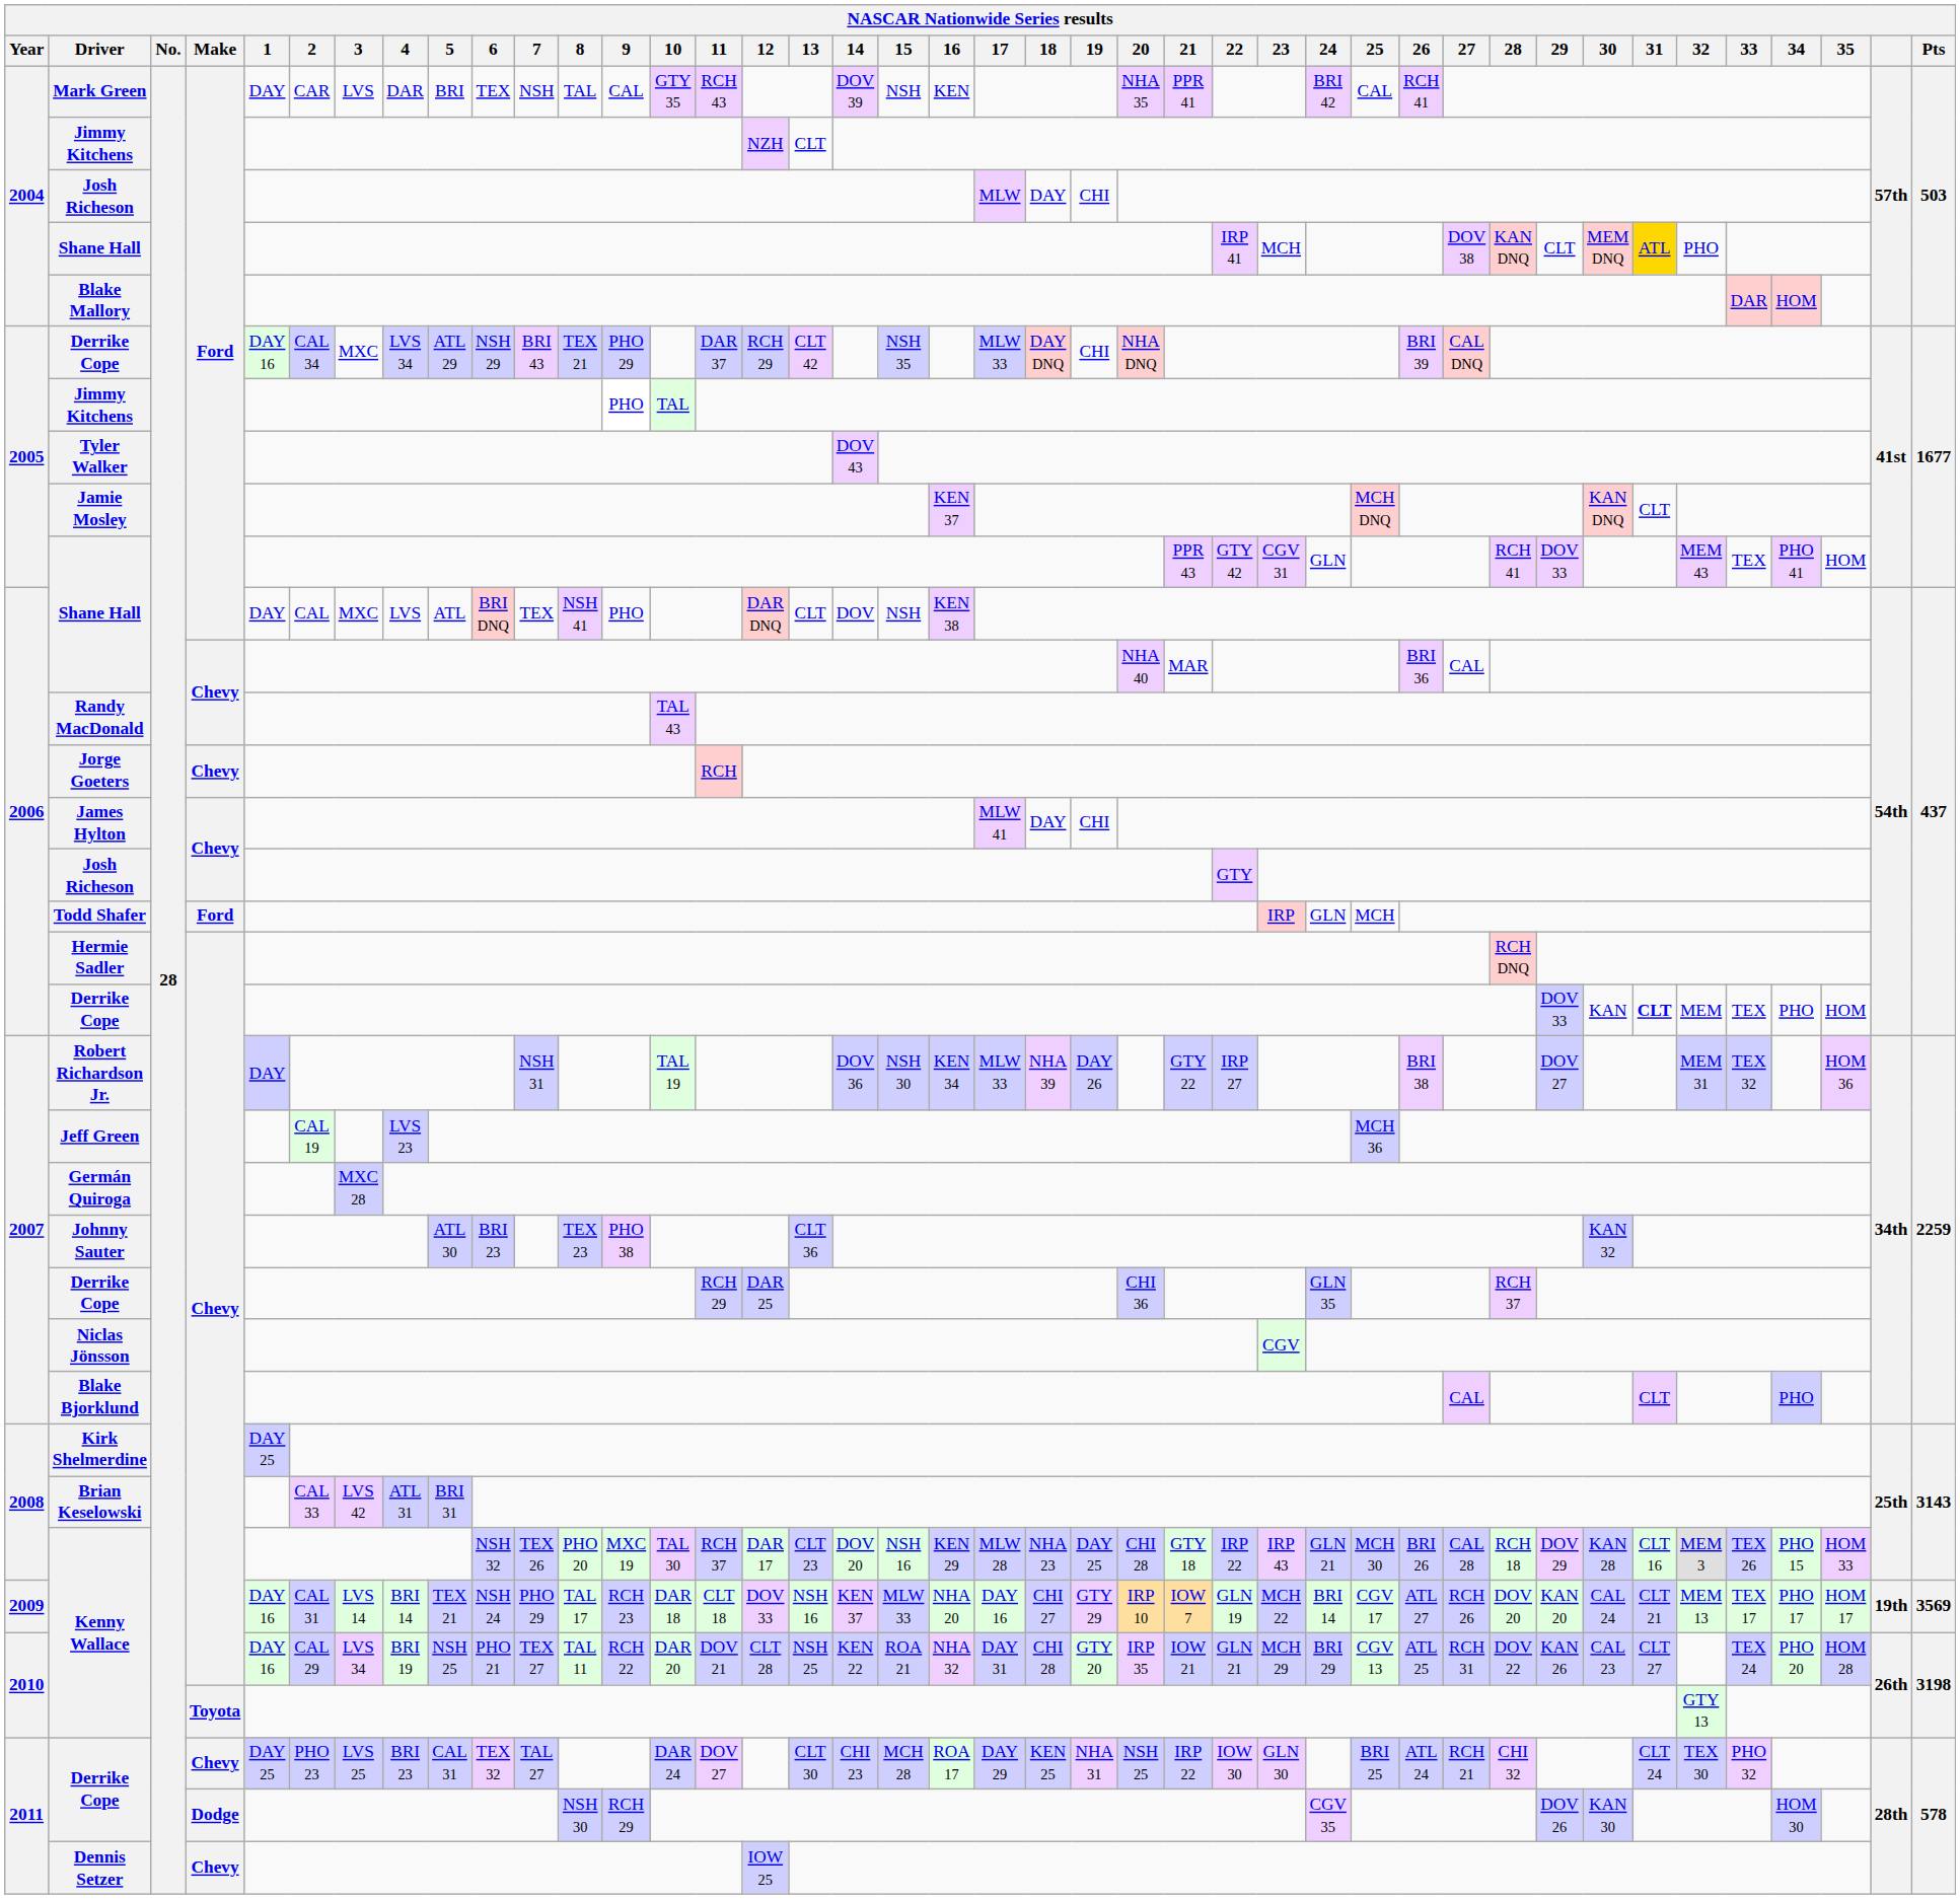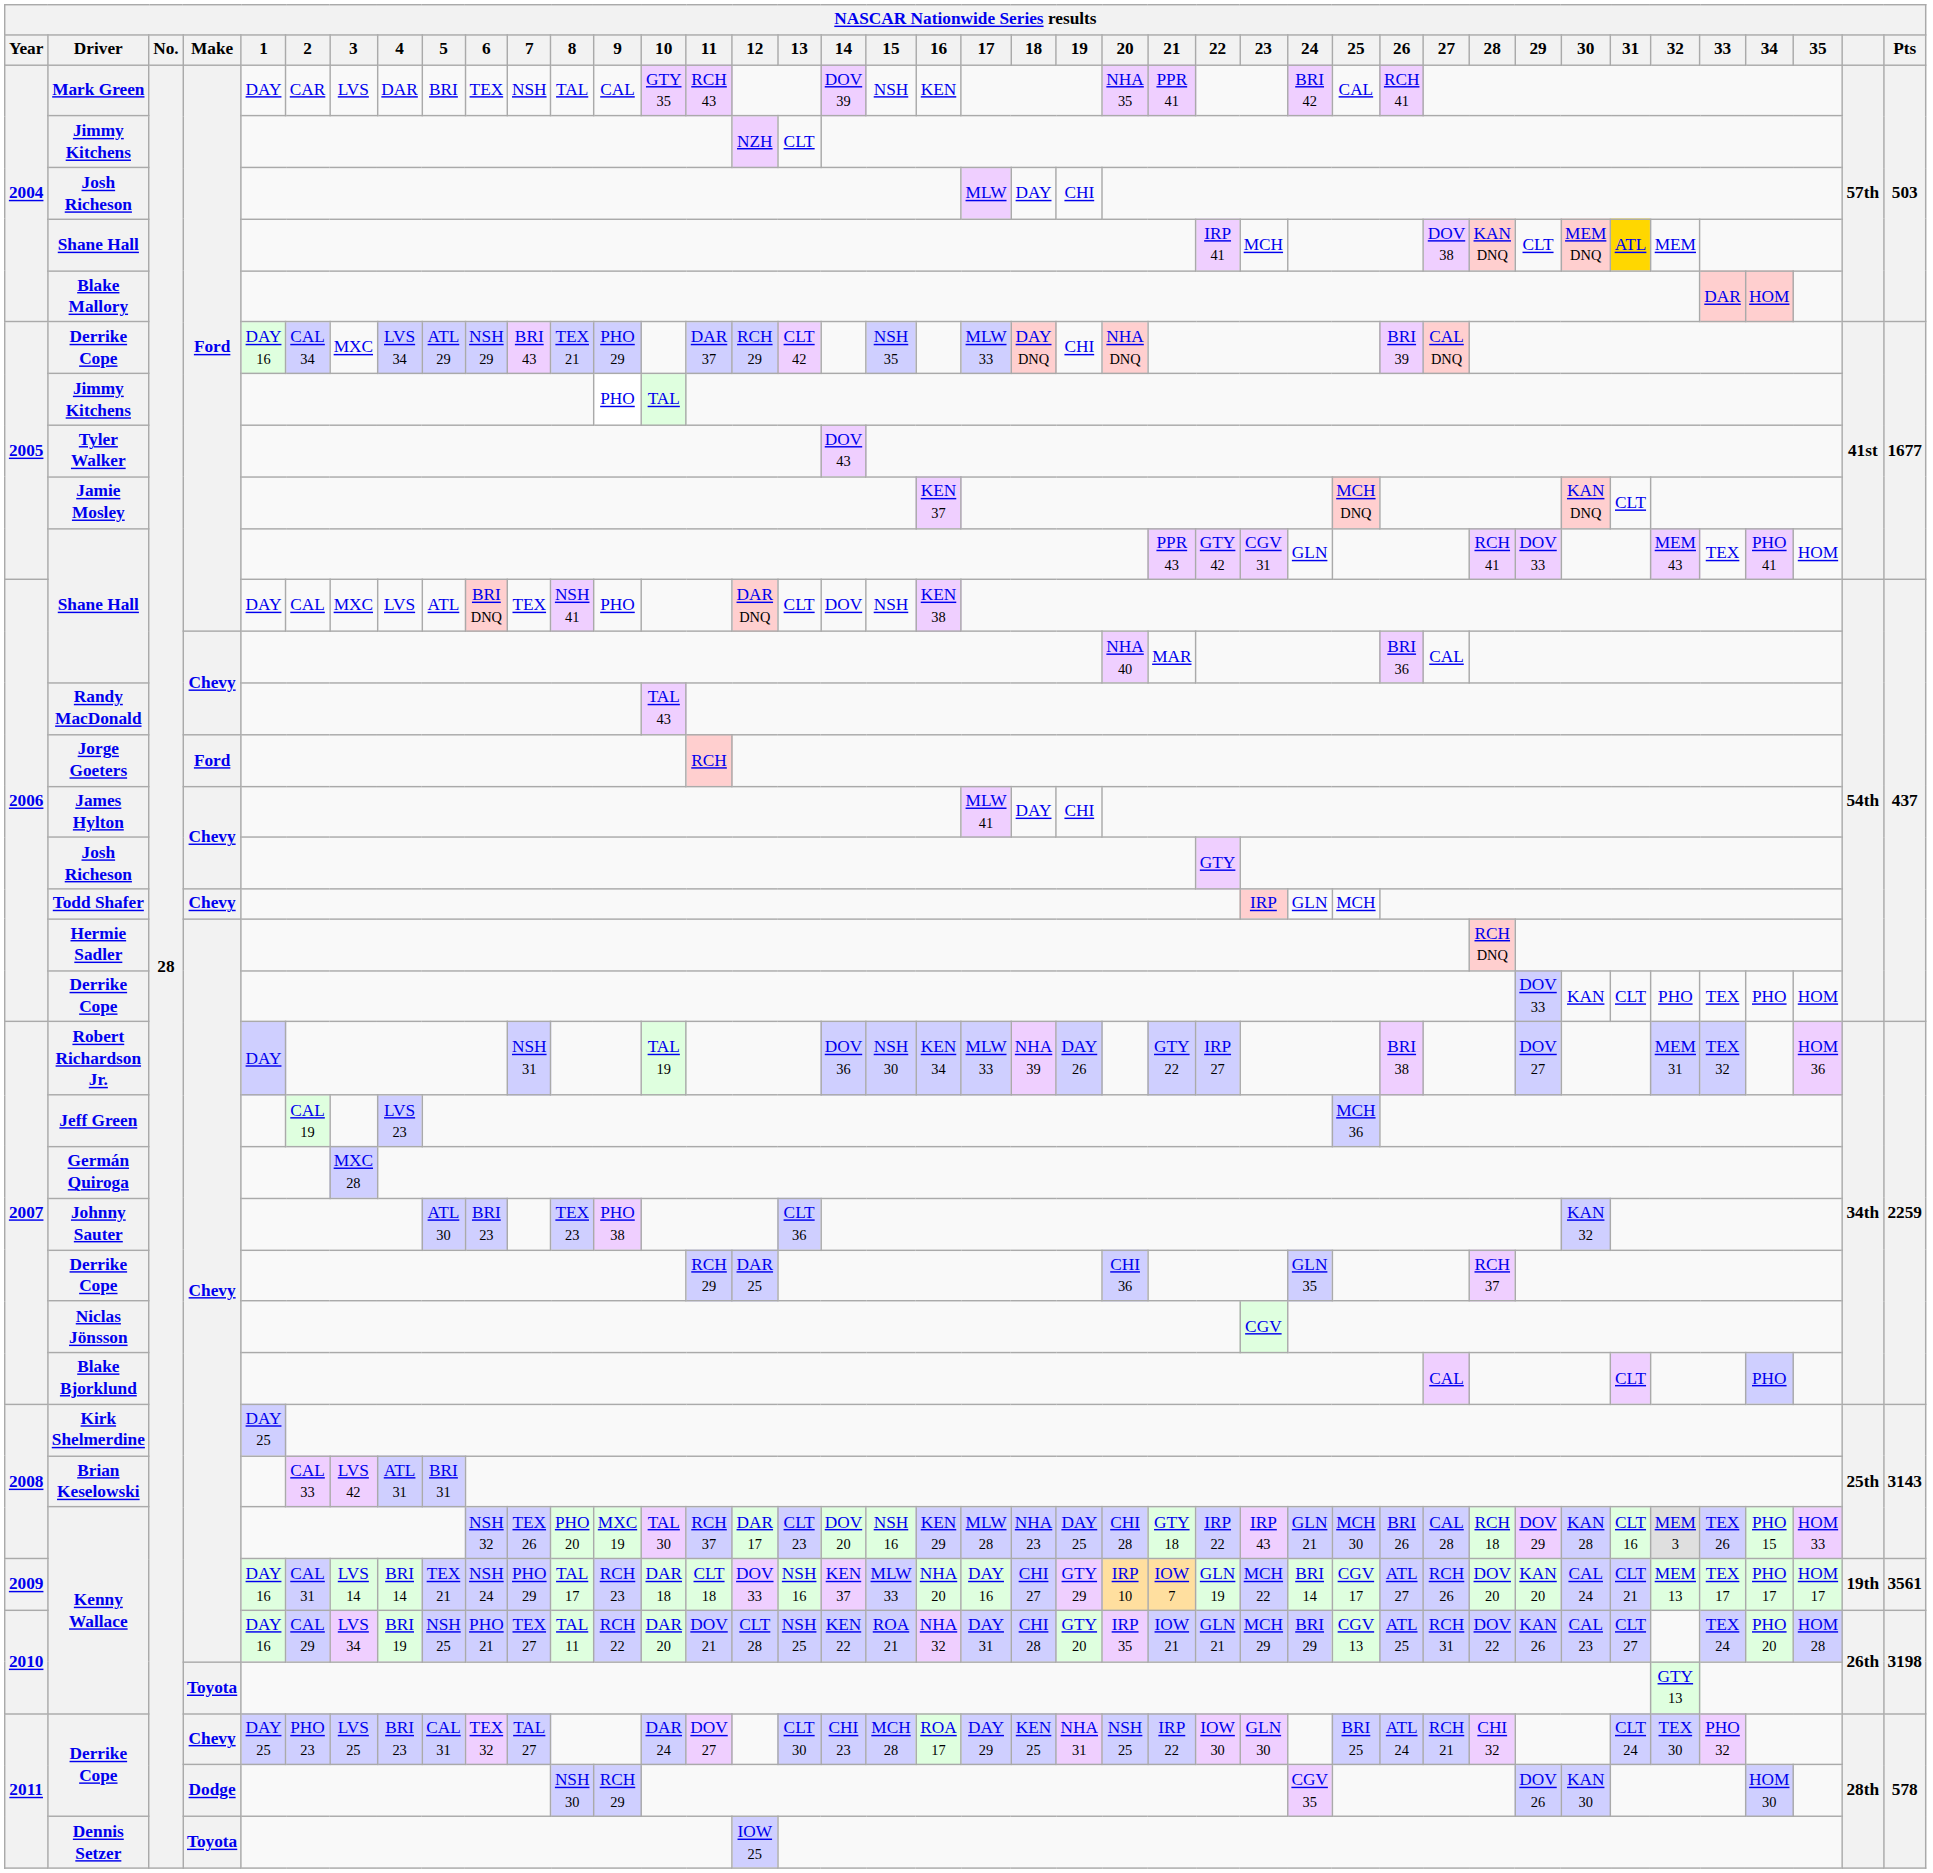2004 / Shane Hall | 32: PHO -> MEM
Jorge Goeters | Make: Chevy -> Ford
Todd Shafer | Make: Ford -> Chevy
2006 / Derrike Cope | 31: bold -> normal
2006 / Derrike Cope | 32: MEM -> PHO
2009 / Kenny Wallace | Pts: 3569 -> 3561
Dennis Setzer | Make: Chevy -> Toyota
